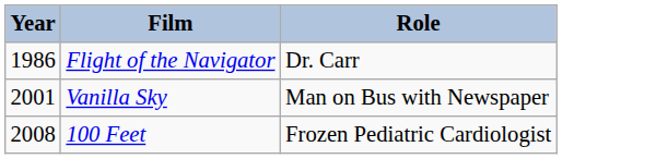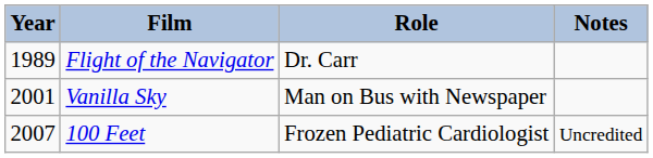+ column: Notes | Uncredited
Flight of the Navigator | Year: 1986 -> 1989
100 Feet | Year: 2008 -> 2007
